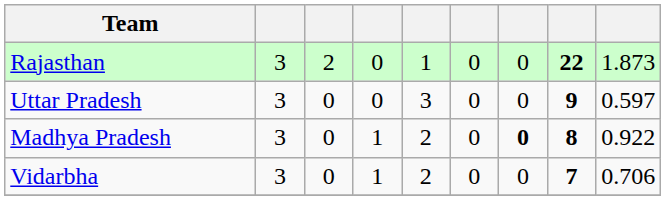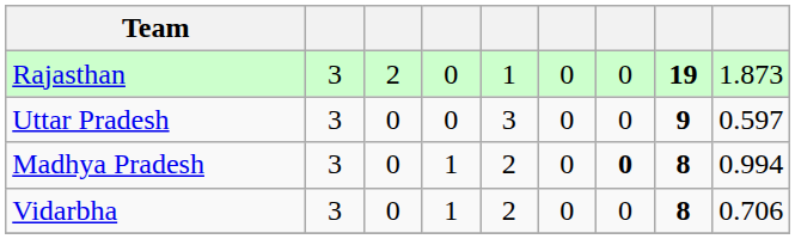Rajasthan | column 8: 22 -> 19
Madhya Pradesh | column 9: 0.922 -> 0.994
Vidarbha | column 8: 7 -> 8
